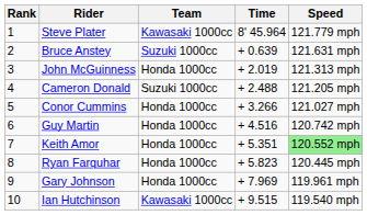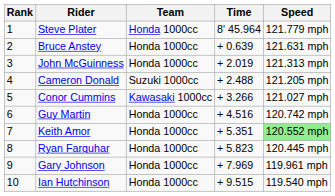Steve Plater | Team: Kawasaki 1000cc -> Honda 1000cc
Bruce Anstey | Team: Suzuki 1000cc -> Honda 1000cc
Conor Cummins | Team: Honda 1000cc -> Kawasaki 1000cc
Ian Hutchinson | Team: Kawasaki 1000cc -> Honda 1000cc
